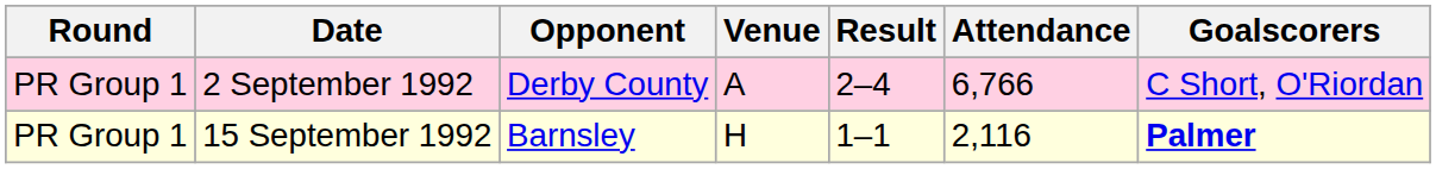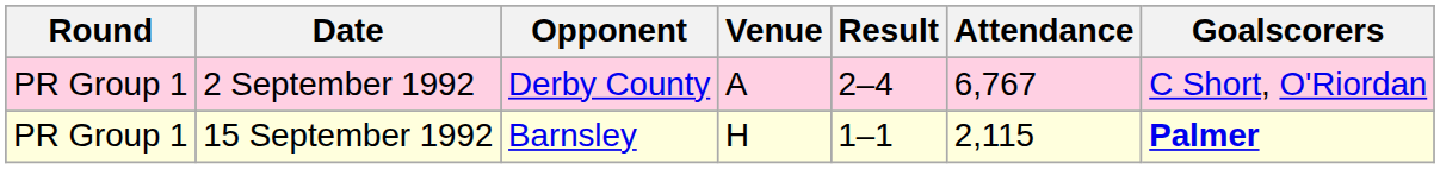2 September 1992 | Attendance: 6,766 -> 6,767
15 September 1992 | Attendance: 2,116 -> 2,115
